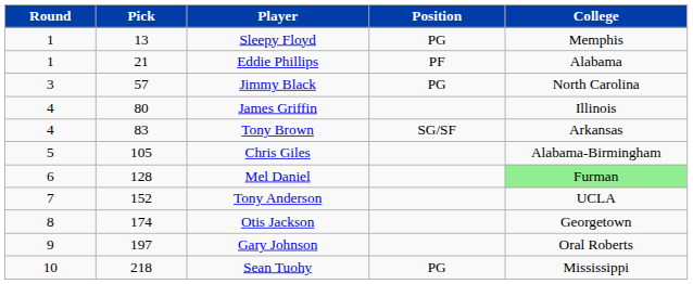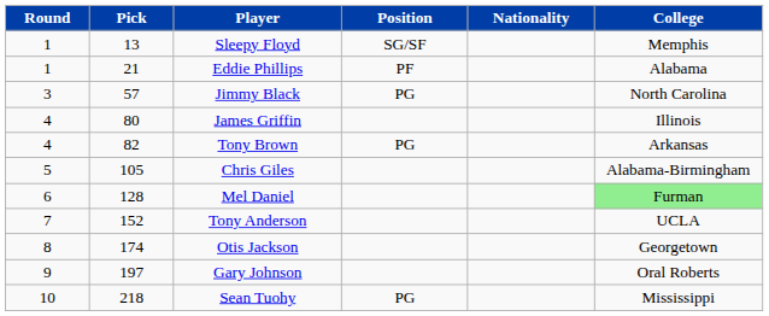+ column: Nationality
Sleepy Floyd | Position: PG -> SG/SF
Tony Brown | Pick: 83 -> 82
Tony Brown | Position: SG/SF -> PG
